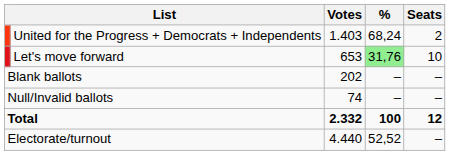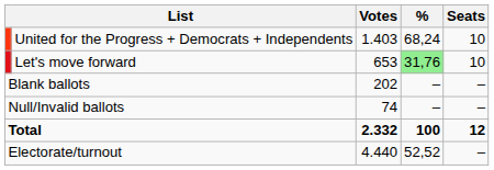United for the Progress + Democrats + Independents | Seats: 2 -> 10
